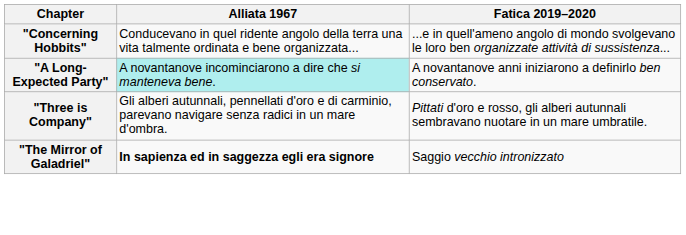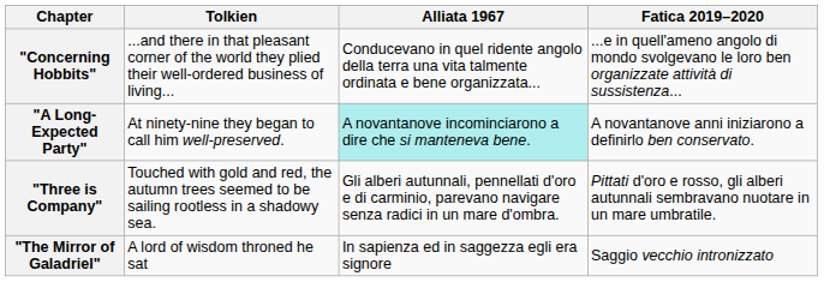+ column: Tolkien | ...and there in that pleasant corner of the world they plied their well-ordered business of living... | At ninety-nine they began to call him well-preserved. | Touched with gold and red, the autumn trees seemed to be sailing rootless in a shadowy sea. | A lord of wisdom throned he sat
"The Mirror of Galadriel" | Alliata 1967: bold -> normal
